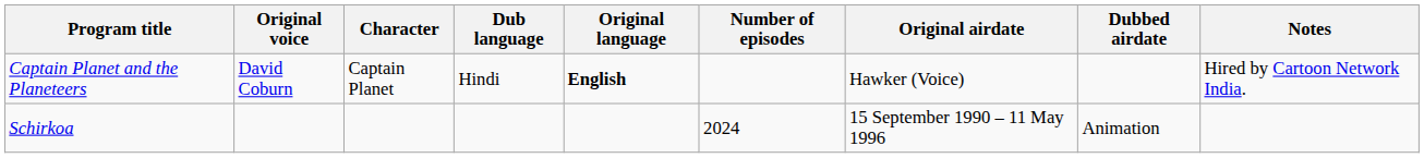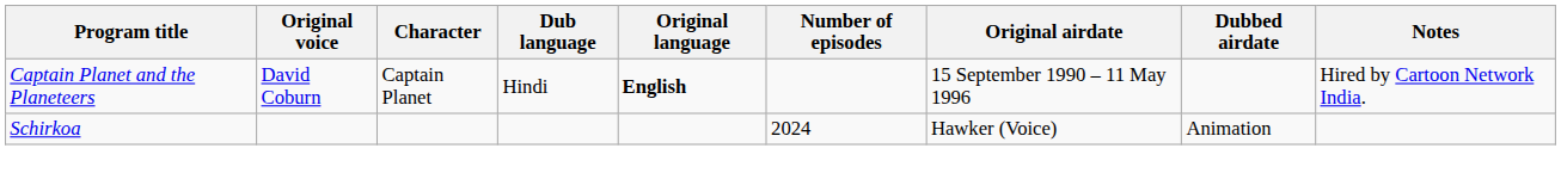Captain Planet and the Planeteers | Original airdate: Hawker (Voice) -> 15 September 1990 – 11 May 1996
Schirkoa | Original airdate: 15 September 1990 – 11 May 1996 -> Hawker (Voice)
